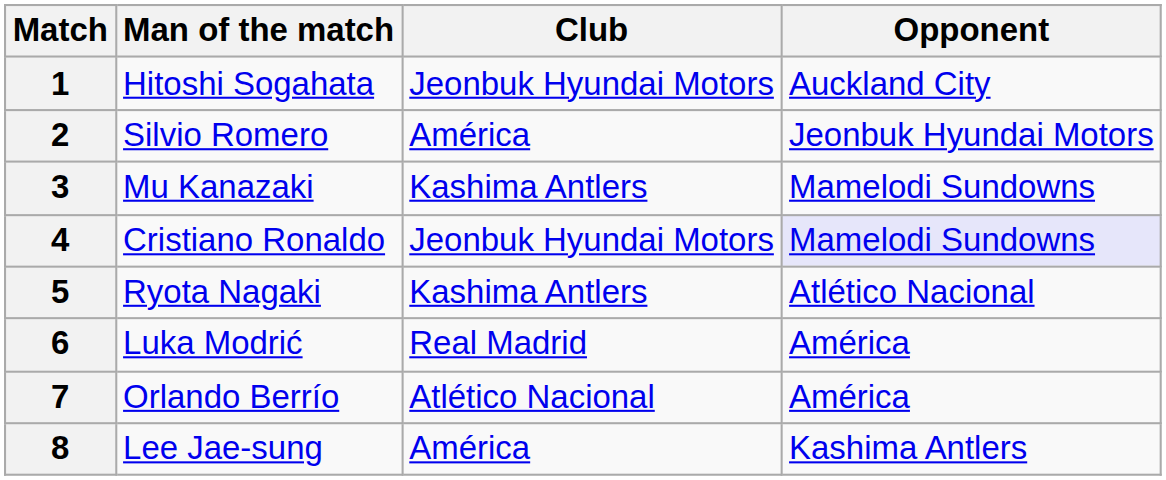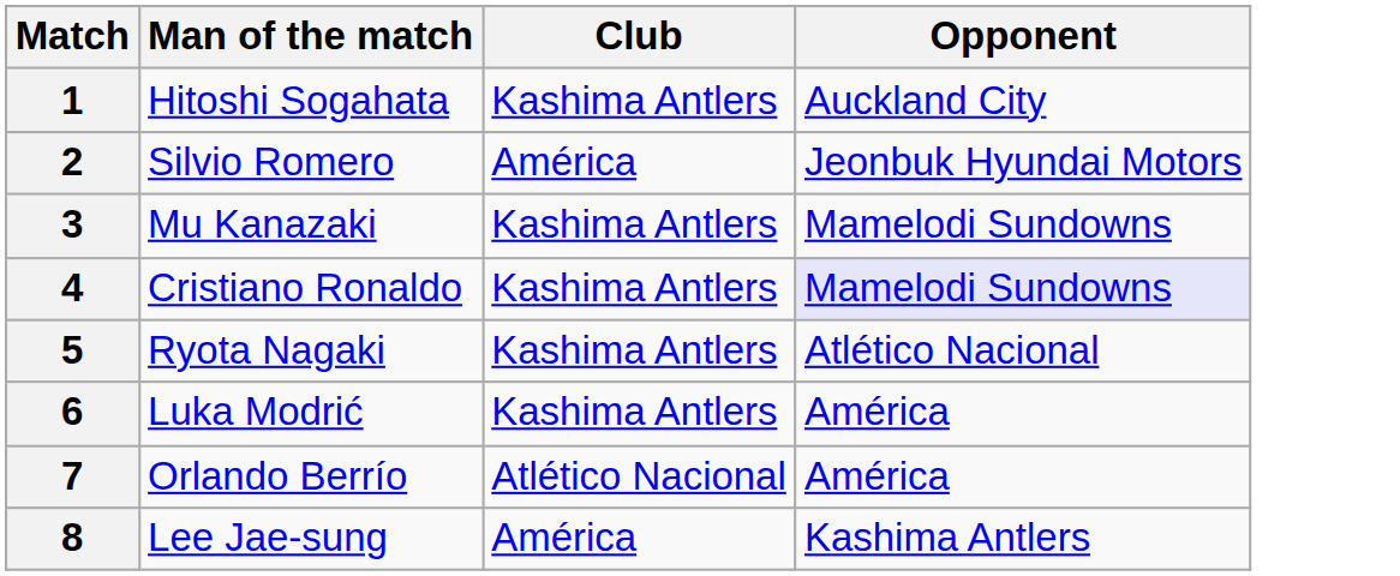1 | Club: Jeonbuk Hyundai Motors -> Kashima Antlers
4 | Club: Jeonbuk Hyundai Motors -> Kashima Antlers
6 | Club: Real Madrid -> Kashima Antlers
